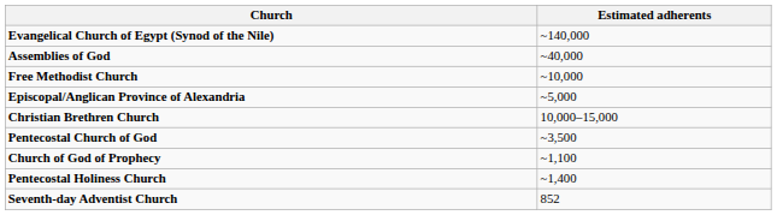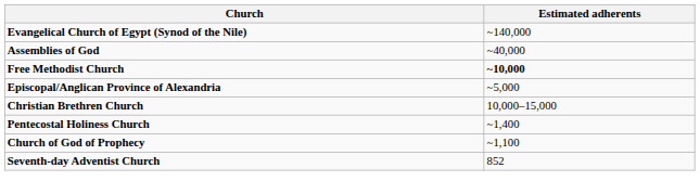Free Methodist Church | Estimated adherents: normal -> bold
- row: Pentecostal Church of God | ~3,500
rows swapped: Pentecostal Holiness Church <-> Church of God of Prophecy
